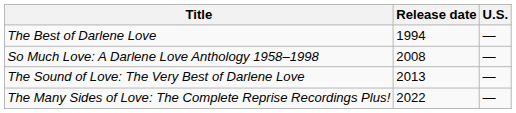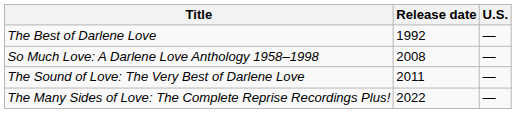The Best of Darlene Love | Release date: 1994 -> 1992
The Sound of Love: The Very Best of Darlene Love | Release date: 2013 -> 2011
